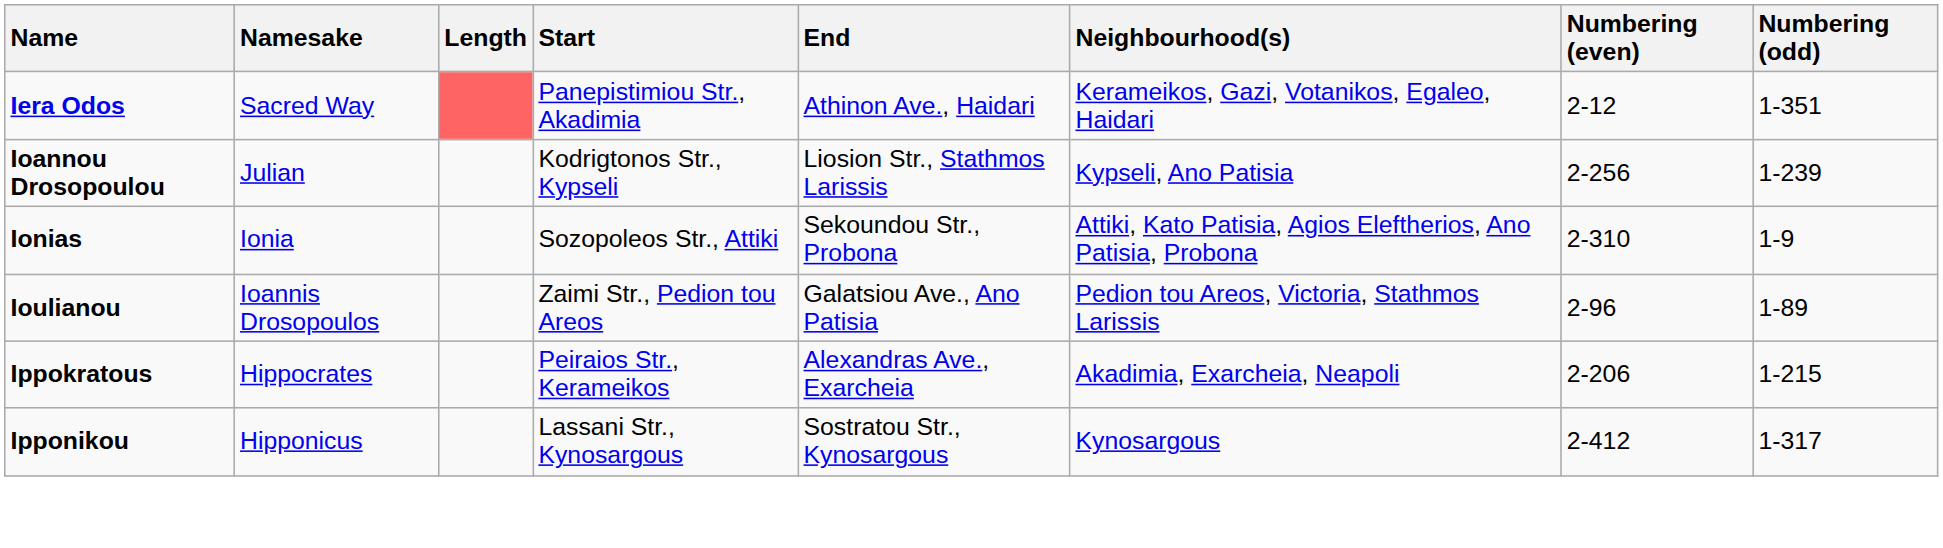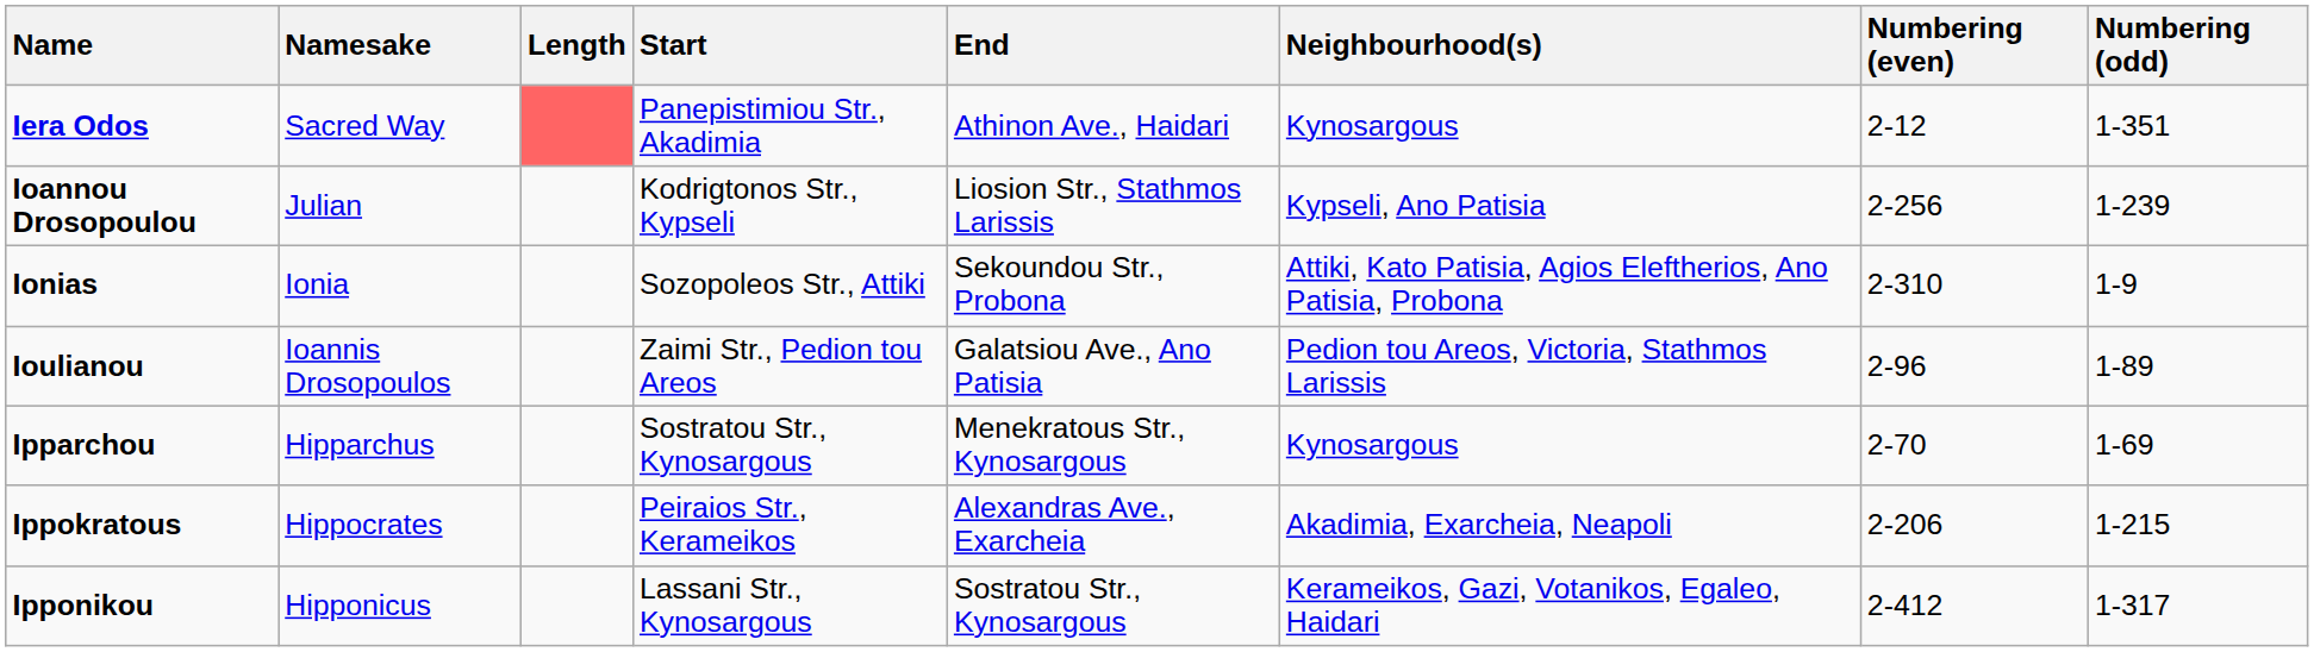Iera Odos | Neighbourhood(s): Kerameikos, Gazi, Votanikos, Egaleo, Haidari -> Kynosargous
+ row: Ipparchou | Hipparchus | Sostratou Str., Kynosargous | Menekratous Str., Kynosargous | Kynosargous | 2-70 | 1-69
Ipponikou | Neighbourhood(s): Kynosargous -> Kerameikos, Gazi, Votanikos, Egaleo, Haidari
